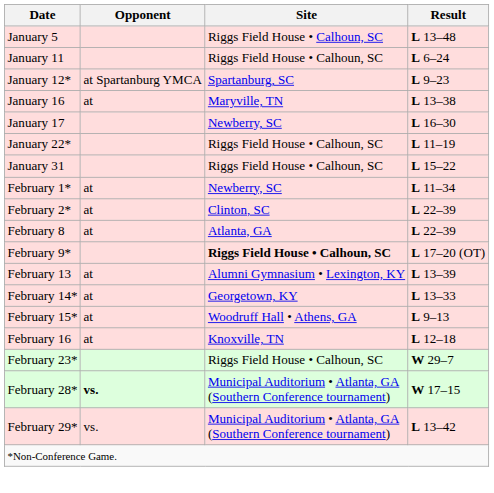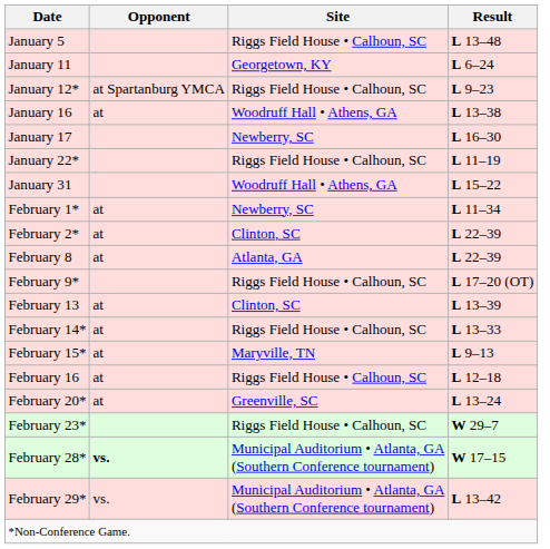January 11 | Site: Riggs Field House • Calhoun, SC -> Georgetown, KY
January 12* | Site: Spartanburg, SC -> Riggs Field House • Calhoun, SC
January 16 | Site: Maryville, TN -> Woodruff Hall • Athens, GA
January 31 | Site: Riggs Field House • Calhoun, SC -> Woodruff Hall • Athens, GA
February 9* | Site: bold -> normal
February 13 | Site: Alumni Gymnasium • Lexington, KY -> Clinton, SC
February 14* | Site: Georgetown, KY -> Riggs Field House • Calhoun, SC
February 15* | Site: Woodruff Hall • Athens, GA -> Maryville, TN
February 16 | Site: Knoxville, TN -> Riggs Field House • Calhoun, SC
+ row: February 20* | at | Greenville, SC | L 13–24
